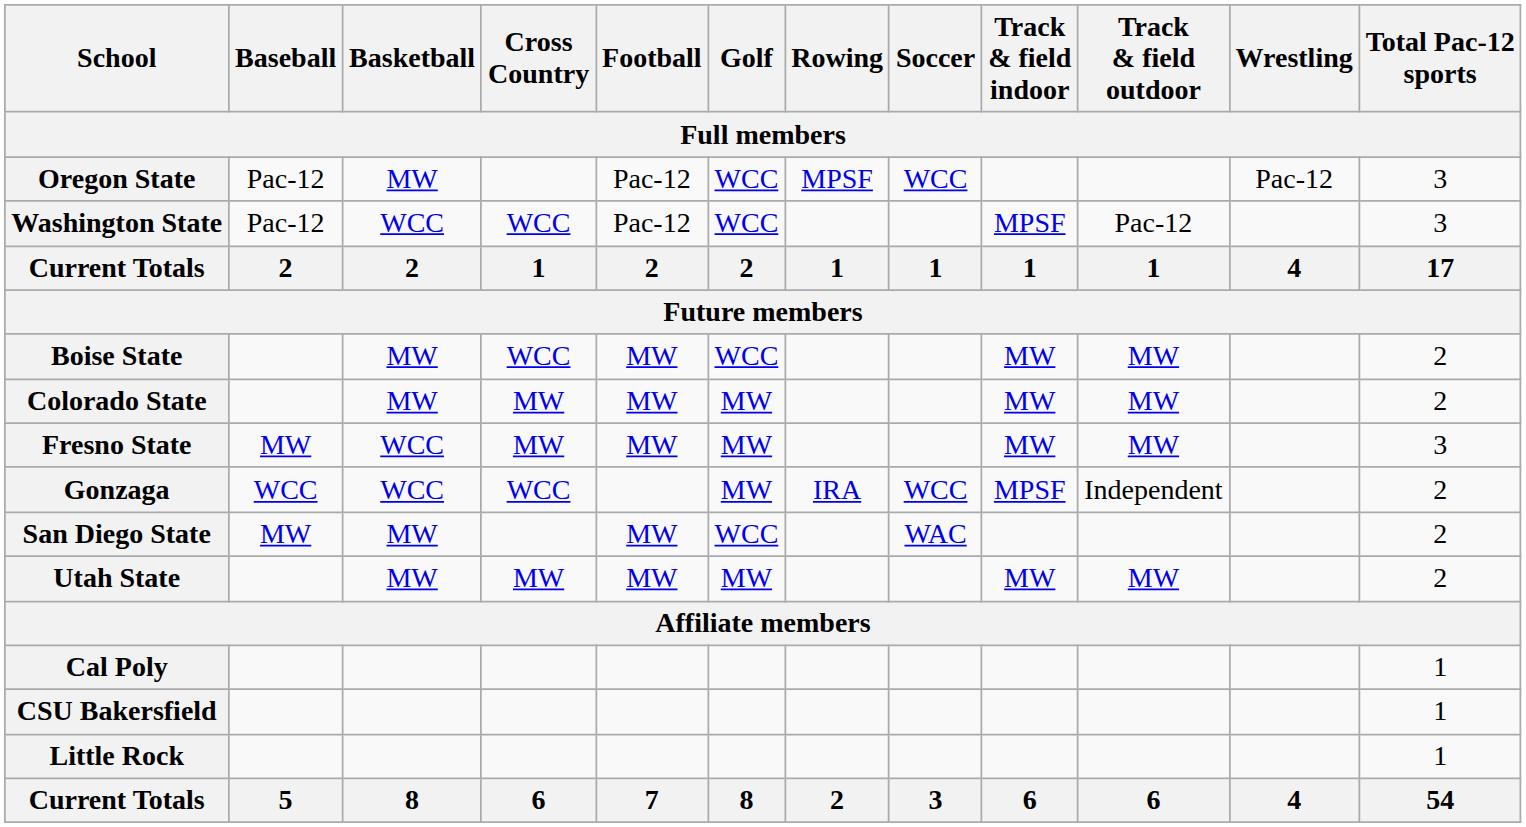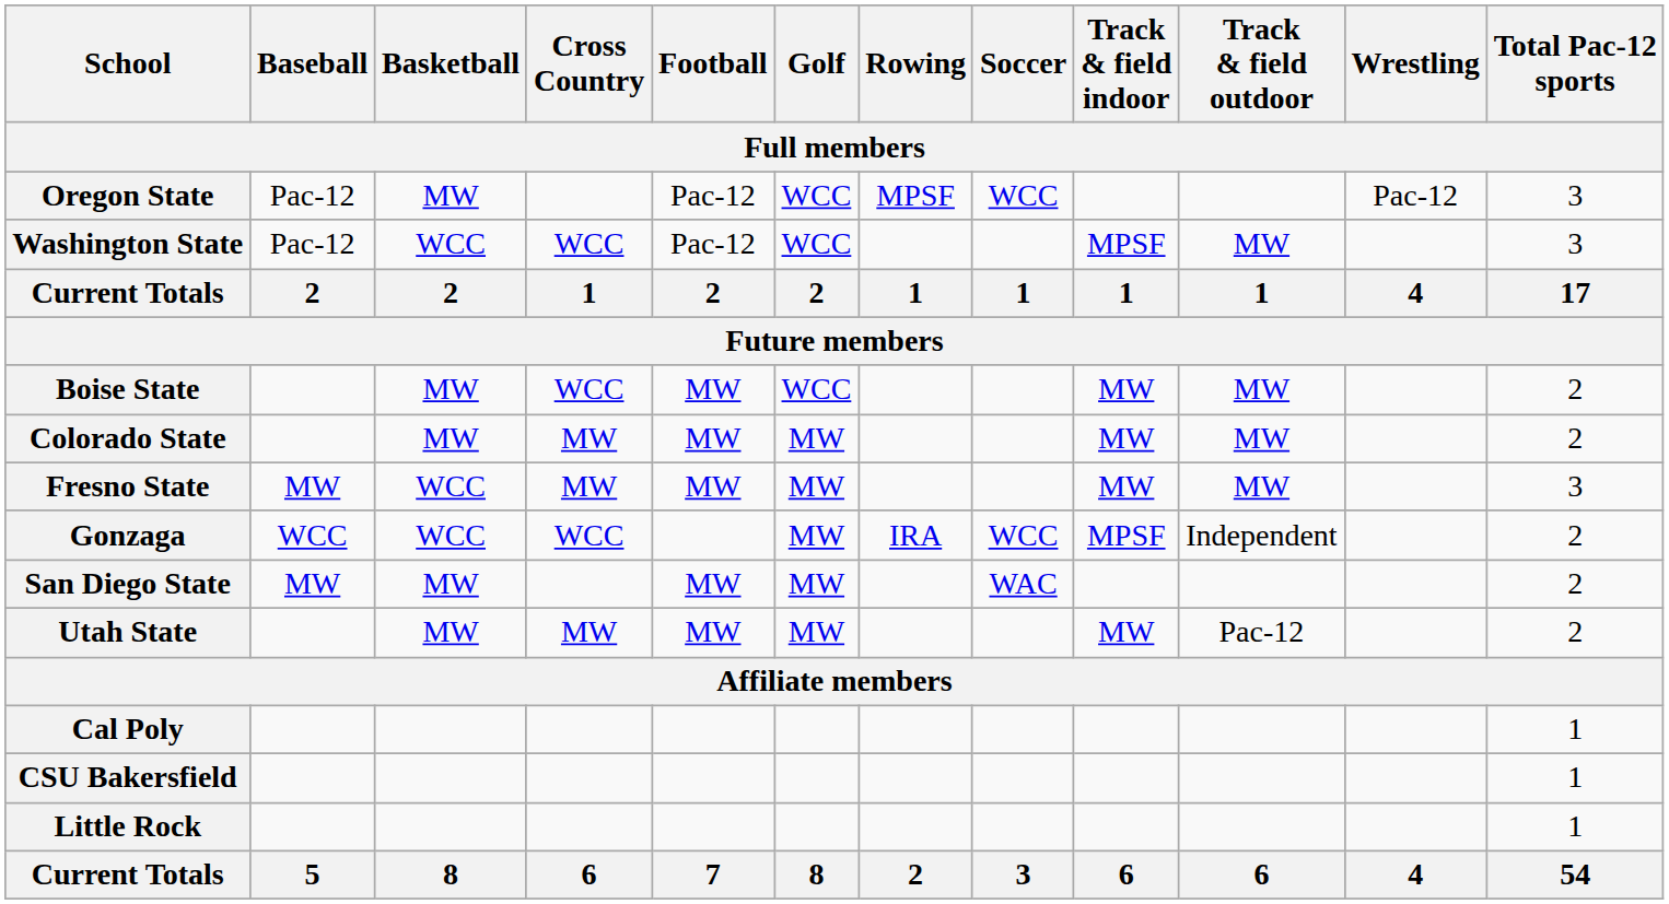Washington State | Track & field outdoor: Pac-12 -> MW
San Diego State | Golf: WCC -> MW
Utah State | Track & field outdoor: MW -> Pac-12
